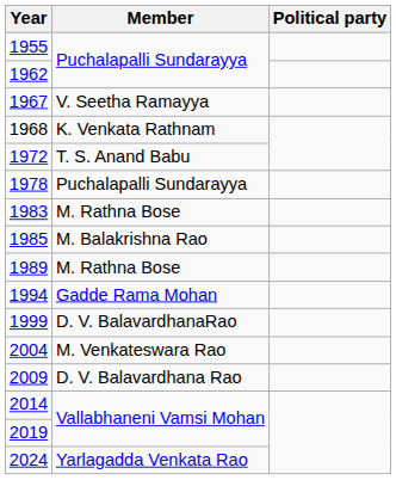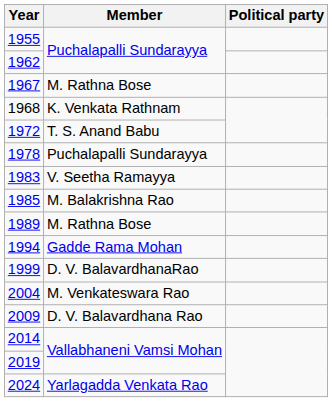1967 | Member: V. Seetha Ramayya -> M. Rathna Bose
1983 | Member: M. Rathna Bose -> V. Seetha Ramayya
